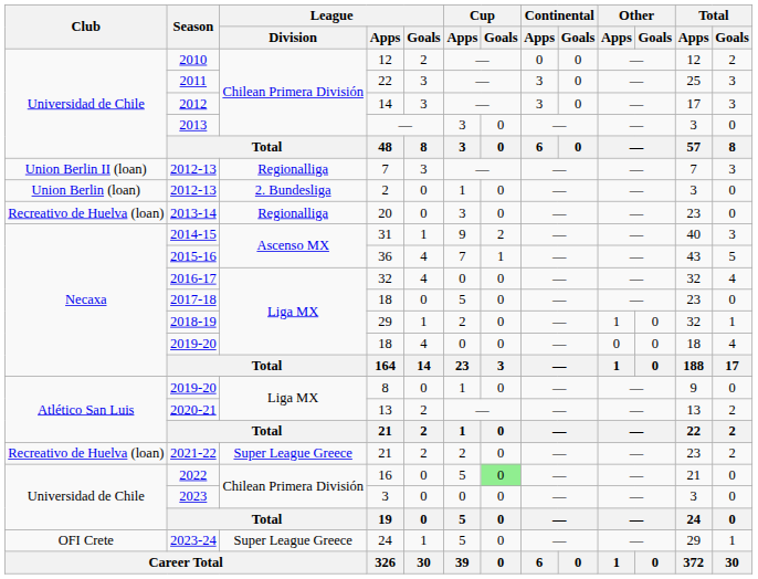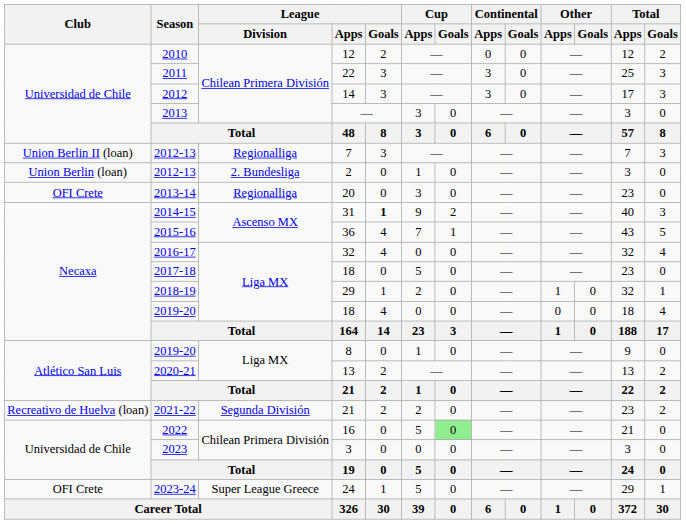20 | Club: Recreativo de Huelva (loan) -> OFI Crete
31 | League / Goals: normal -> bold
2021-22 / 21 | League / Division: Super League Greece -> Segunda División
